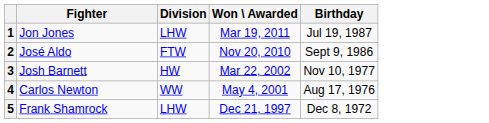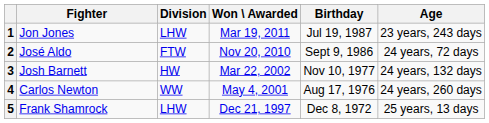+ column: Age | 23 years, 243 days | 24 years, 72 days | 24 years, 132 days | 24 years, 260 days | 25 years, 13 days
